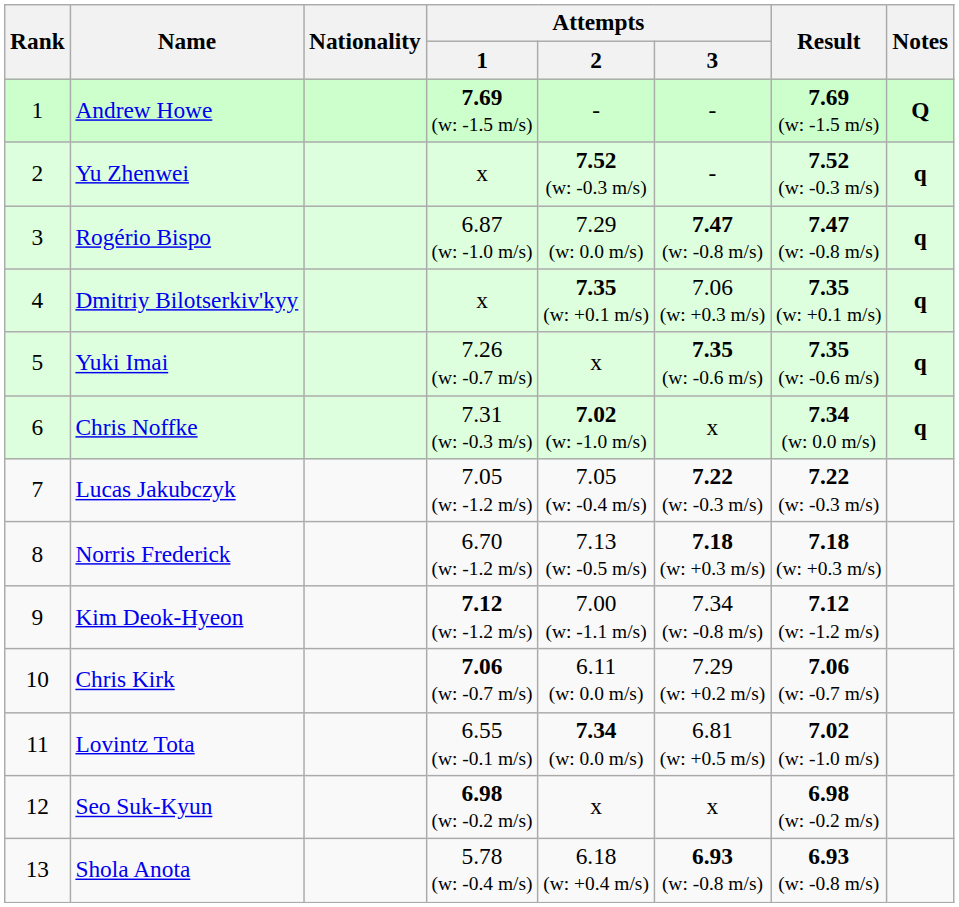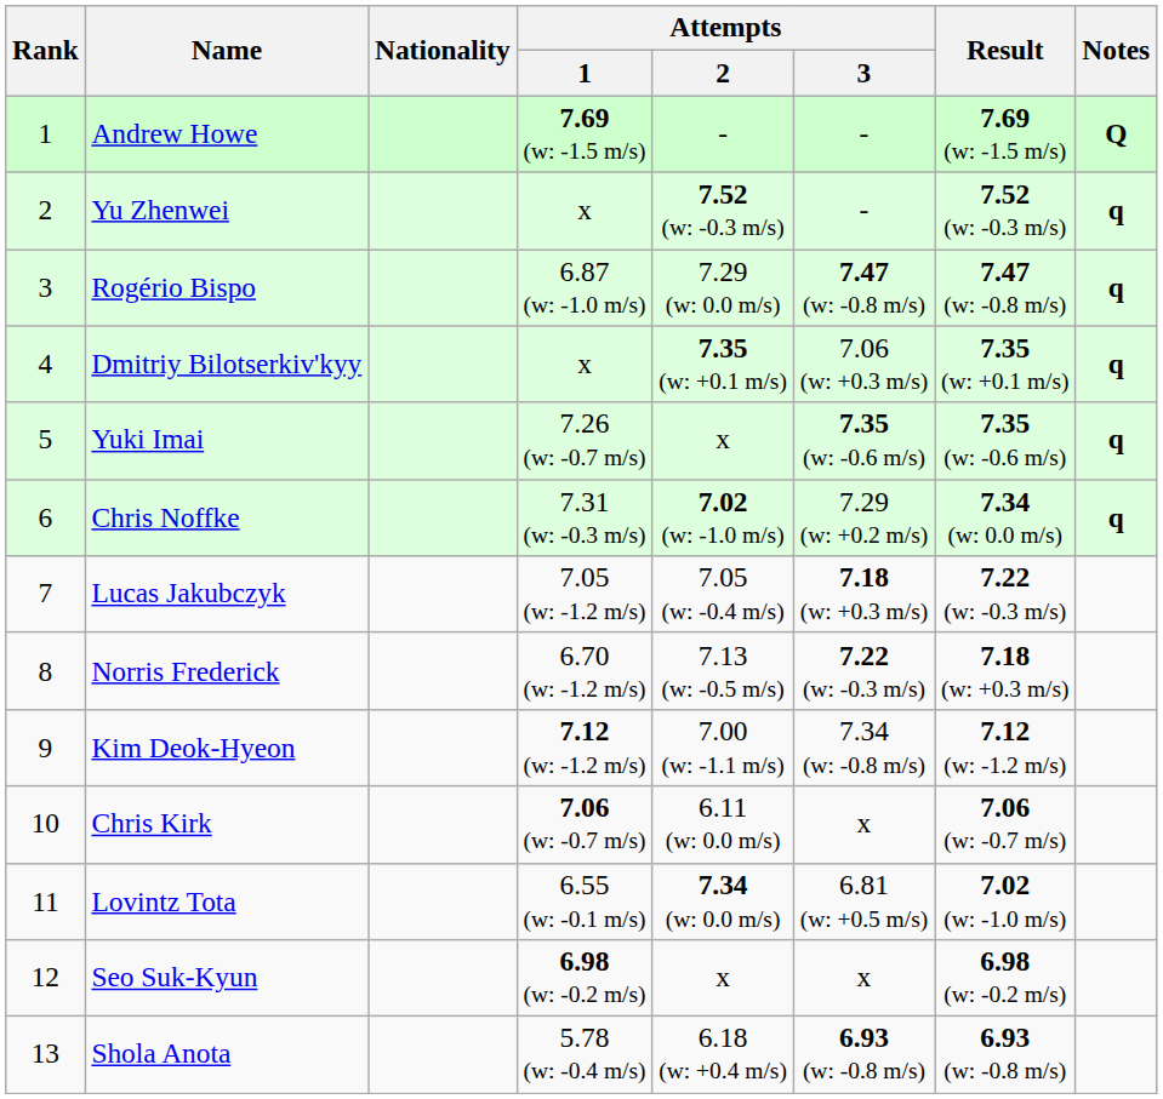Chris Noffke | Attempts / 3: x -> 7.29 (w: +0.2 m/s)
Lucas Jakubczyk | Attempts / 3: 7.22 (w: -0.3 m/s) -> 7.18 (w: +0.3 m/s)
Norris Frederick | Attempts / 3: 7.18 (w: +0.3 m/s) -> 7.22 (w: -0.3 m/s)
Chris Kirk | Attempts / 3: 7.29 (w: +0.2 m/s) -> x
